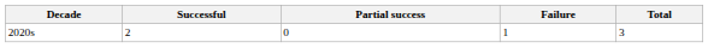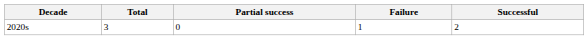columns swapped: Successful <-> Total
